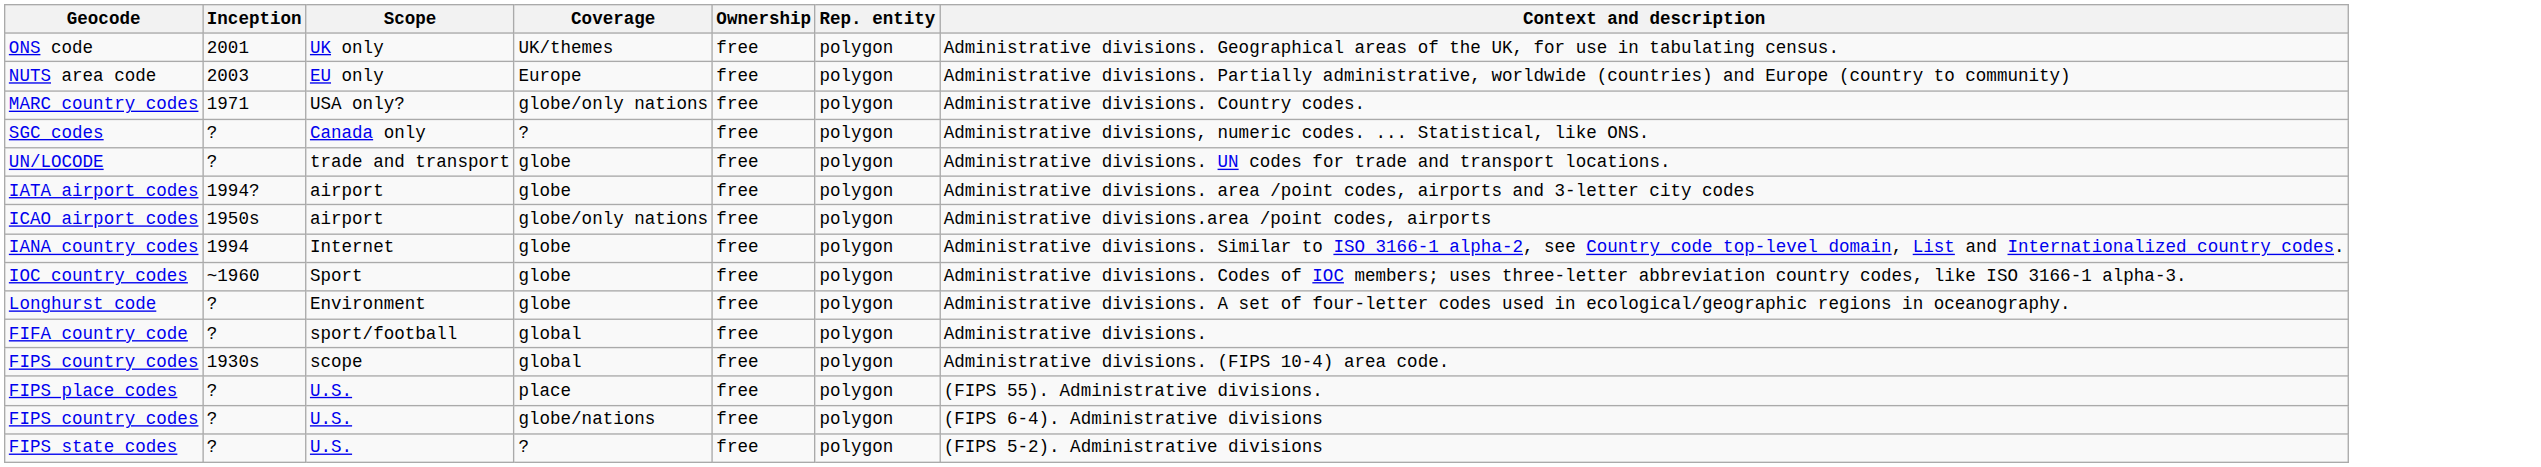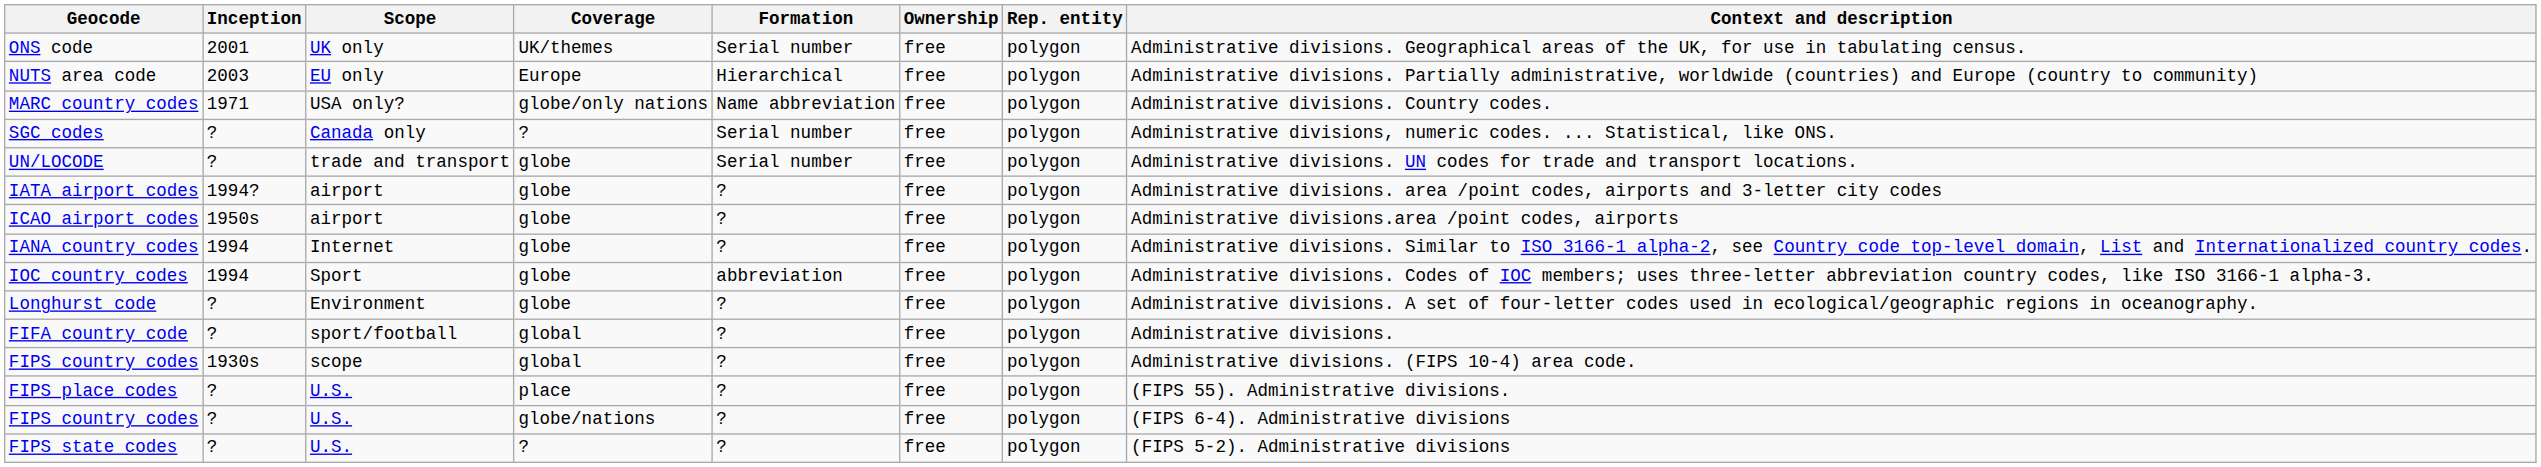+ column: Formation | Serial number | Hierarchical | Name abbreviation | Serial number | Serial number | ? | ? | ? | abbreviation | ? | ? | ? | ? | ? | ?
ICAO airport codes | Coverage: globe/only nations -> globe
IOC country codes | Inception: ~1960 -> 1994
